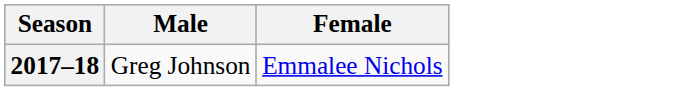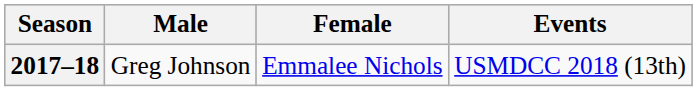+ column: Events | USMDCC 2018 (13th)
